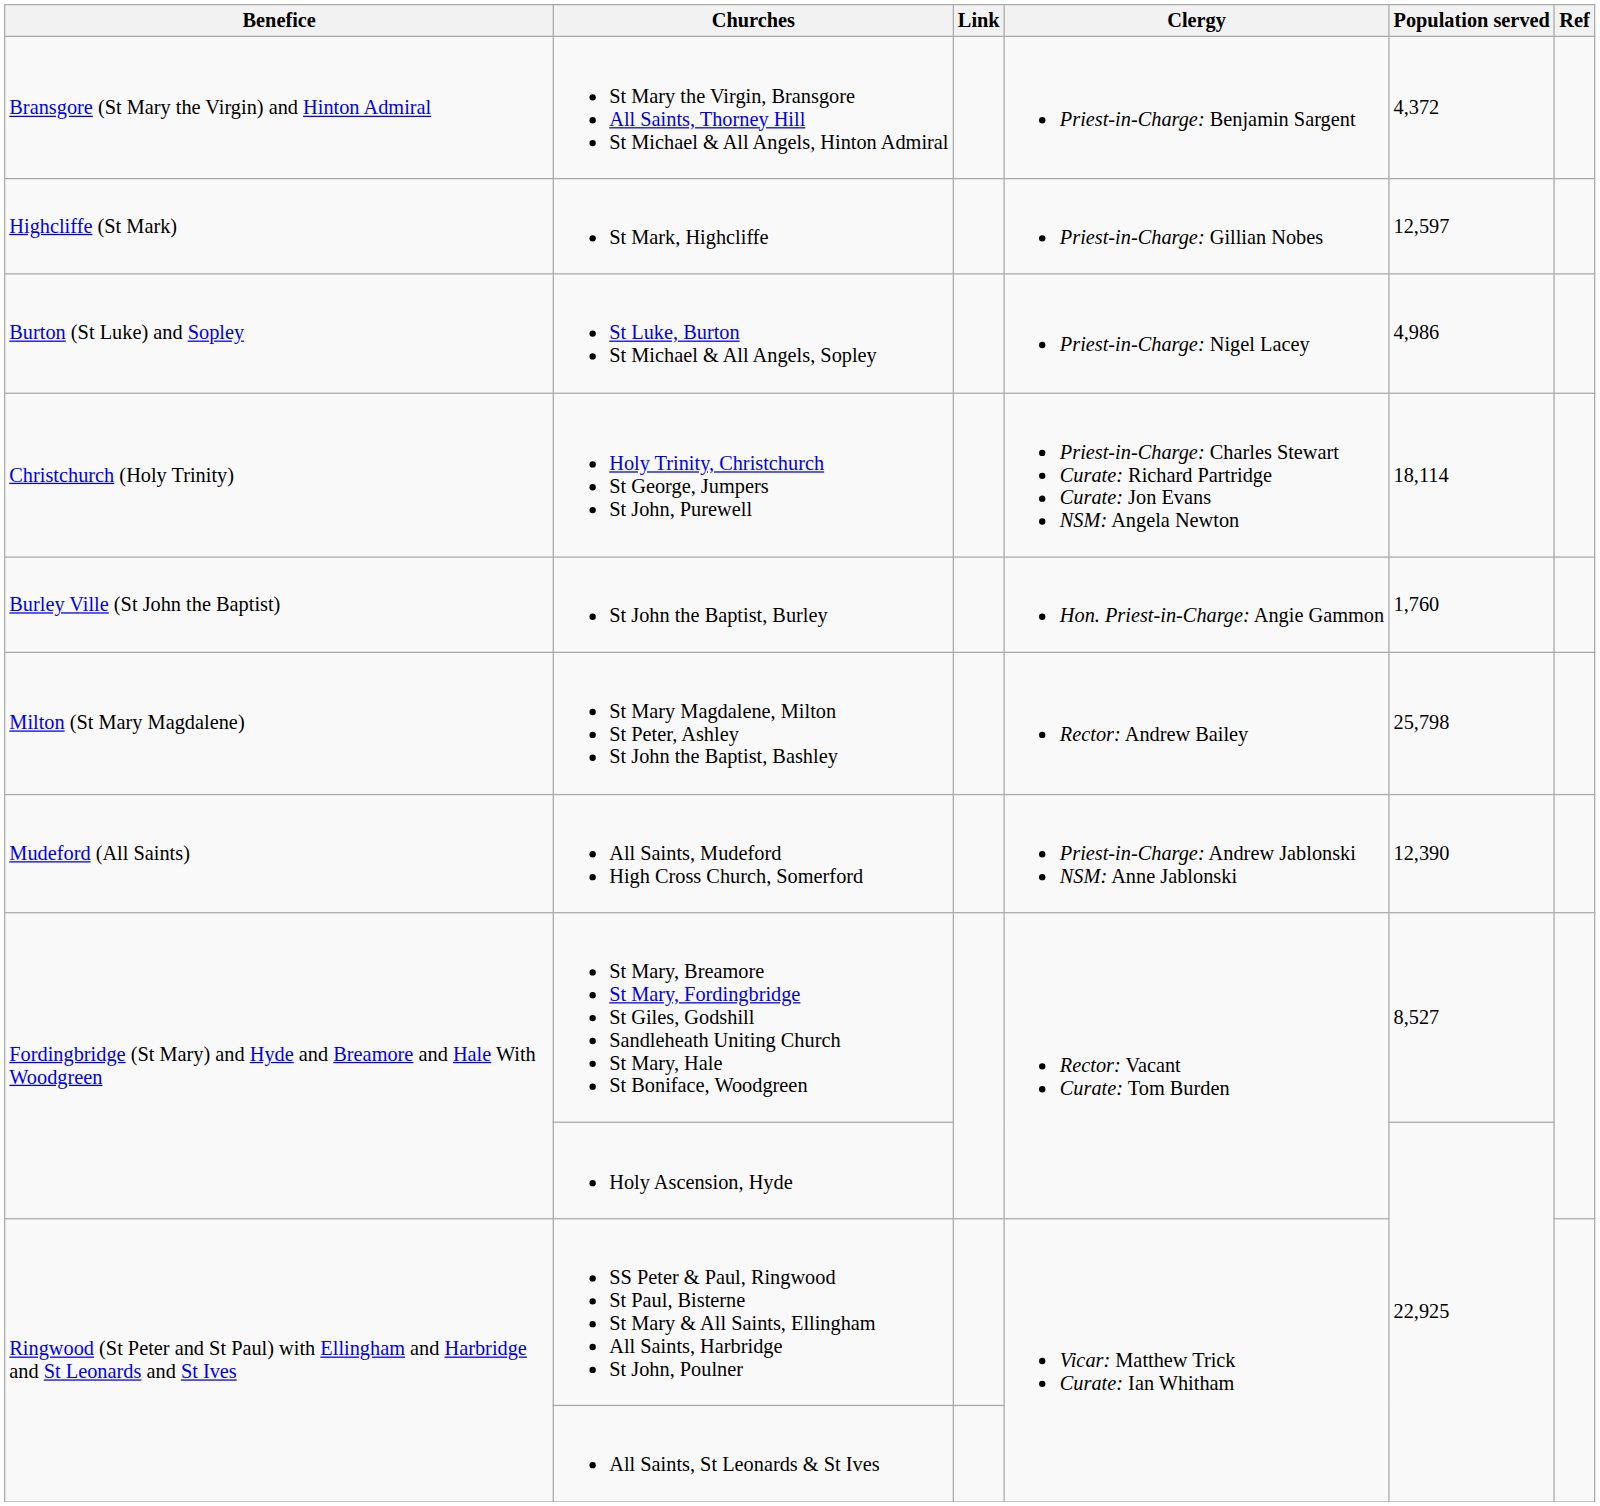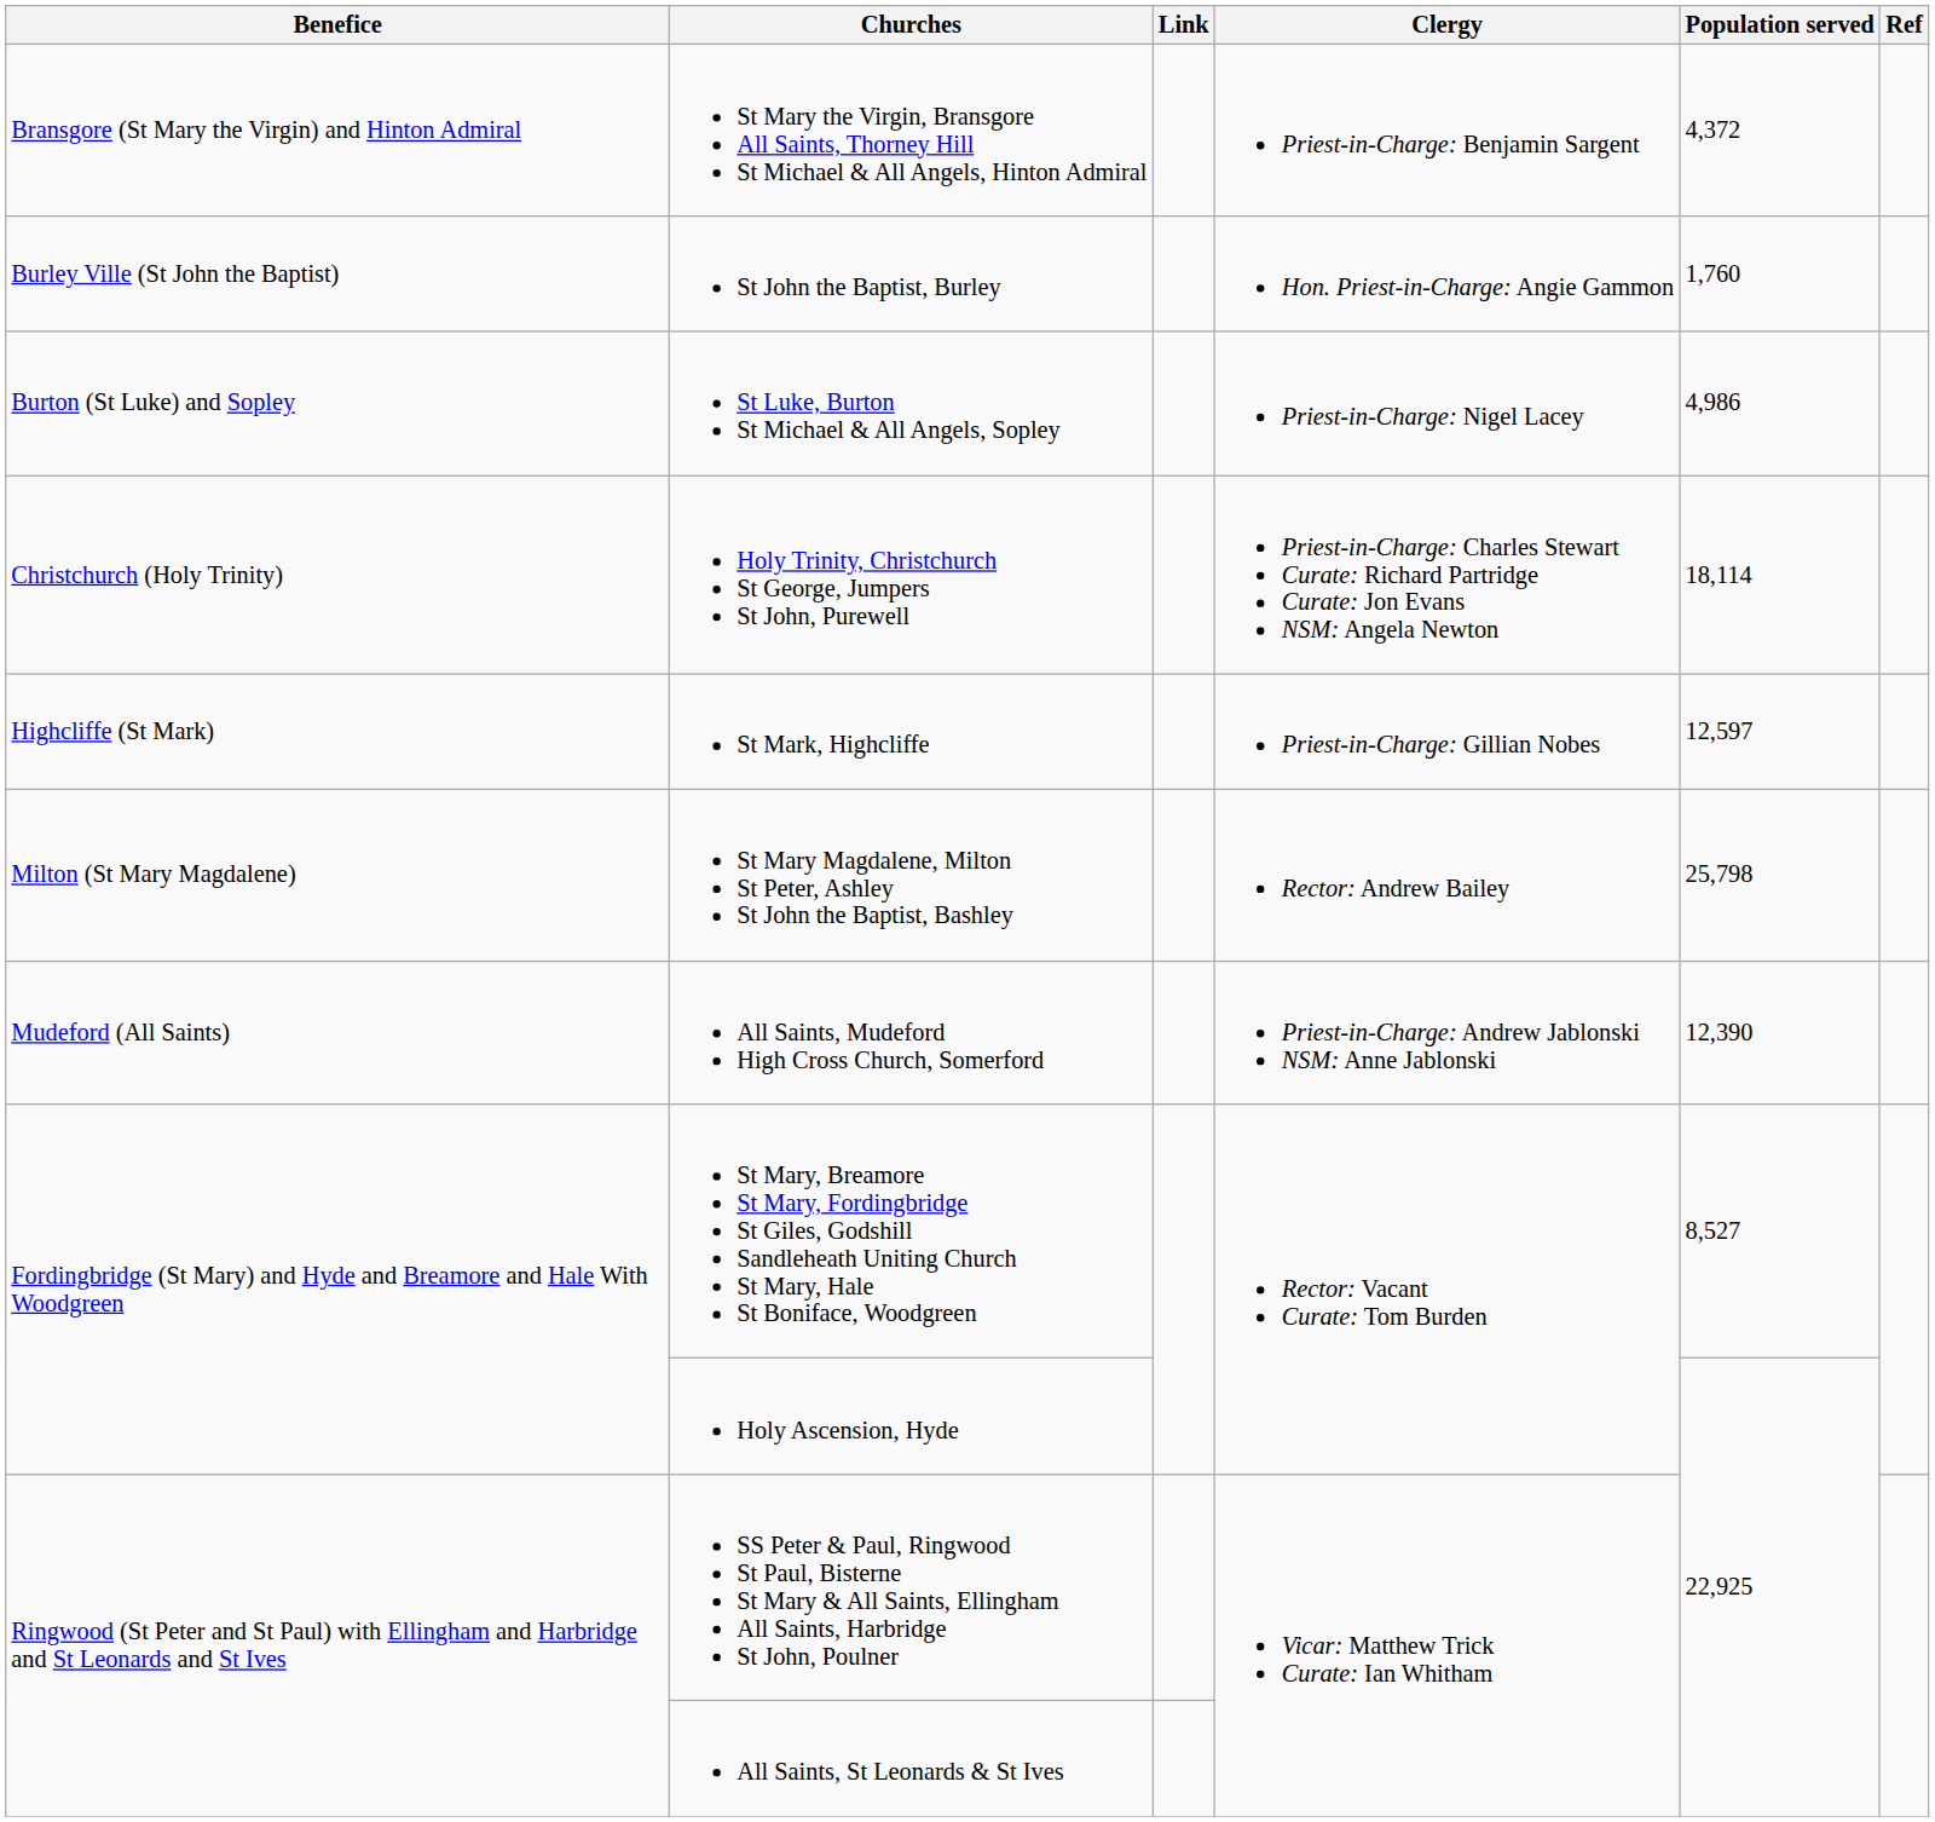rows swapped: St John the Baptist, Burley <-> St Mark, Highcliffe
